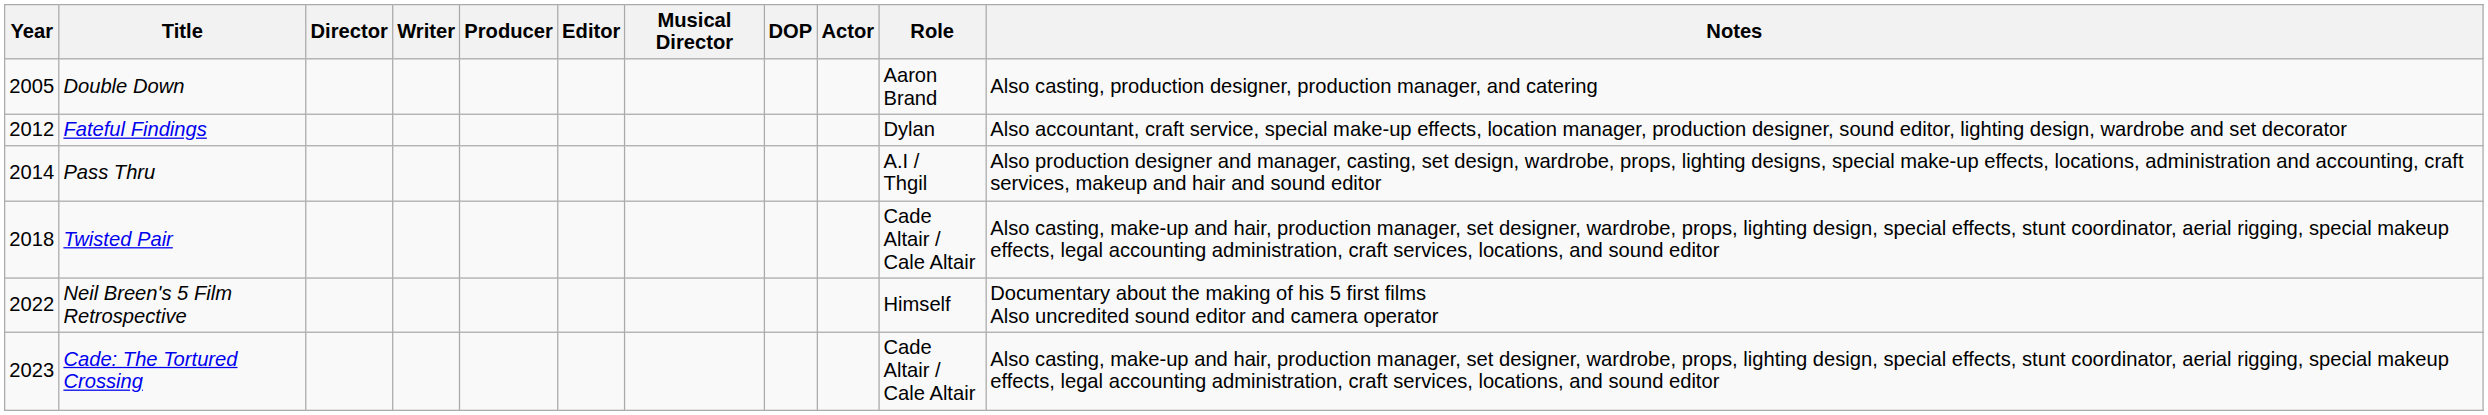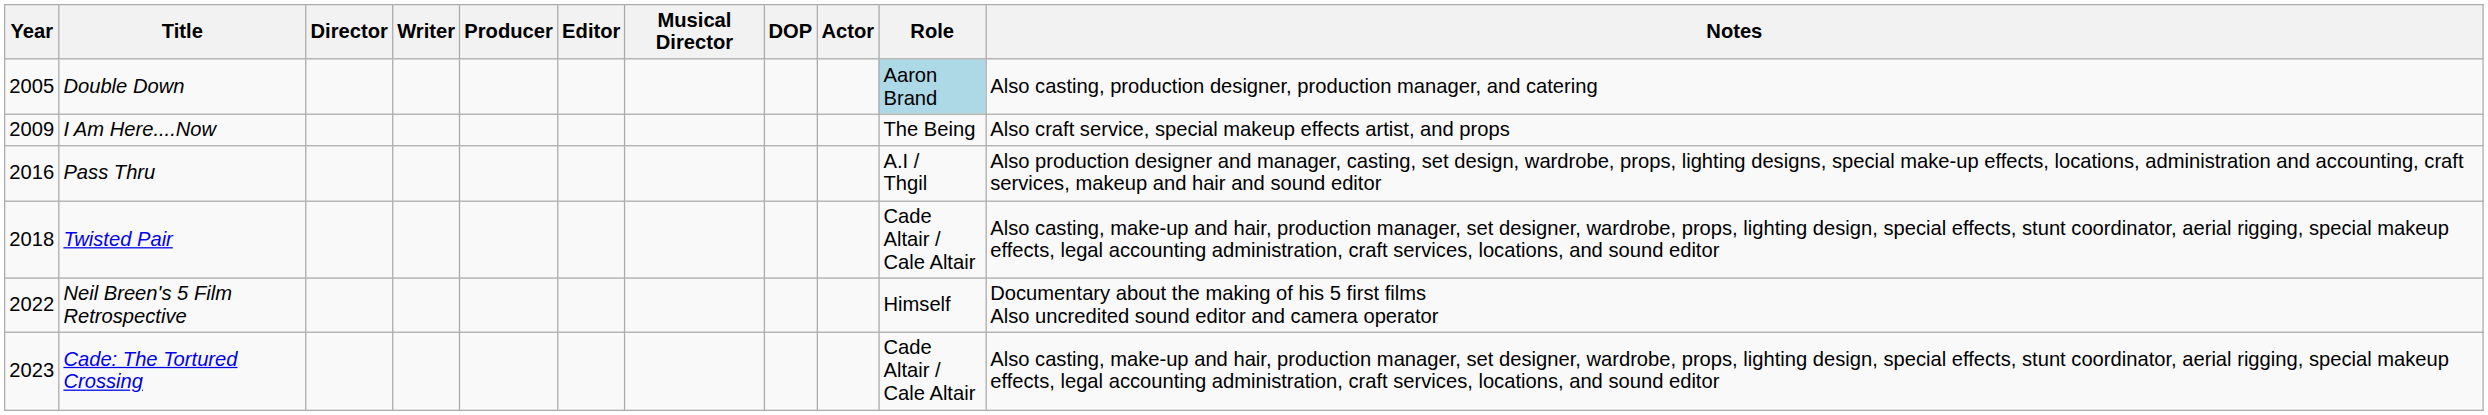Double Down | Role: no background -> lightblue background
+ row: 2009 | I Am Here....Now | The Being | Also craft service, special makeup effects artist, and props
- row: 2012 | Fateful Findings | Dylan | Also accountant, craft service, special make-up effects, location manager, production designer, sound editor, lighting design, wardrobe and set decorator
Pass Thru | Year: 2014 -> 2016
